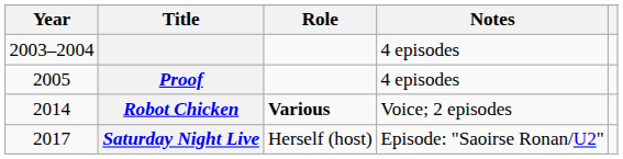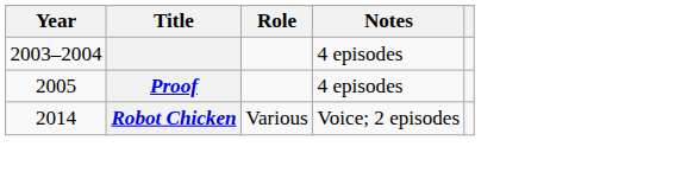Robot Chicken | Role: bold -> normal
- row: 2017 | Saturday Night Live | Herself (host) | Episode: "Saoirse Ronan/U2"
